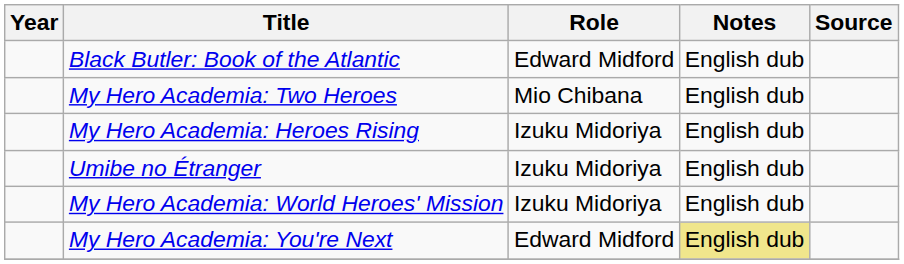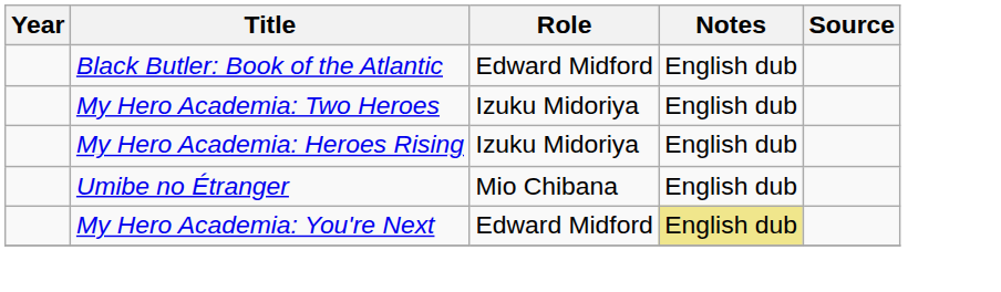My Hero Academia: Two Heroes | Role: Mio Chibana -> Izuku Midoriya
Umibe no Étranger | Role: Izuku Midoriya -> Mio Chibana
- row: My Hero Academia: World Heroes' Mission | Izuku Midoriya | English dub
